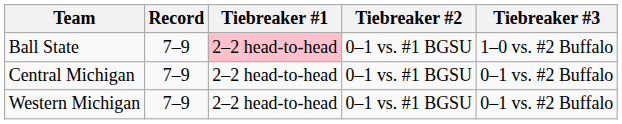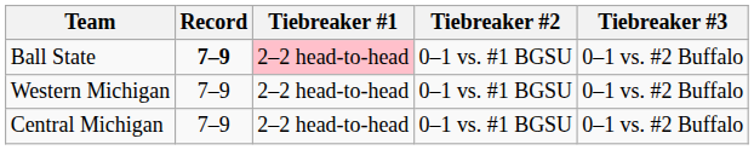Ball State | Record: normal -> bold
Ball State | Tiebreaker #3: 1–0 vs. #2 Buffalo -> 0–1 vs. #2 Buffalo
rows swapped: Central Michigan <-> Western Michigan
